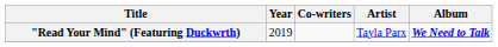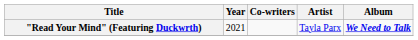"Read Your Mind" (Featuring Duckwrth) | Year: 2019 -> 2021
